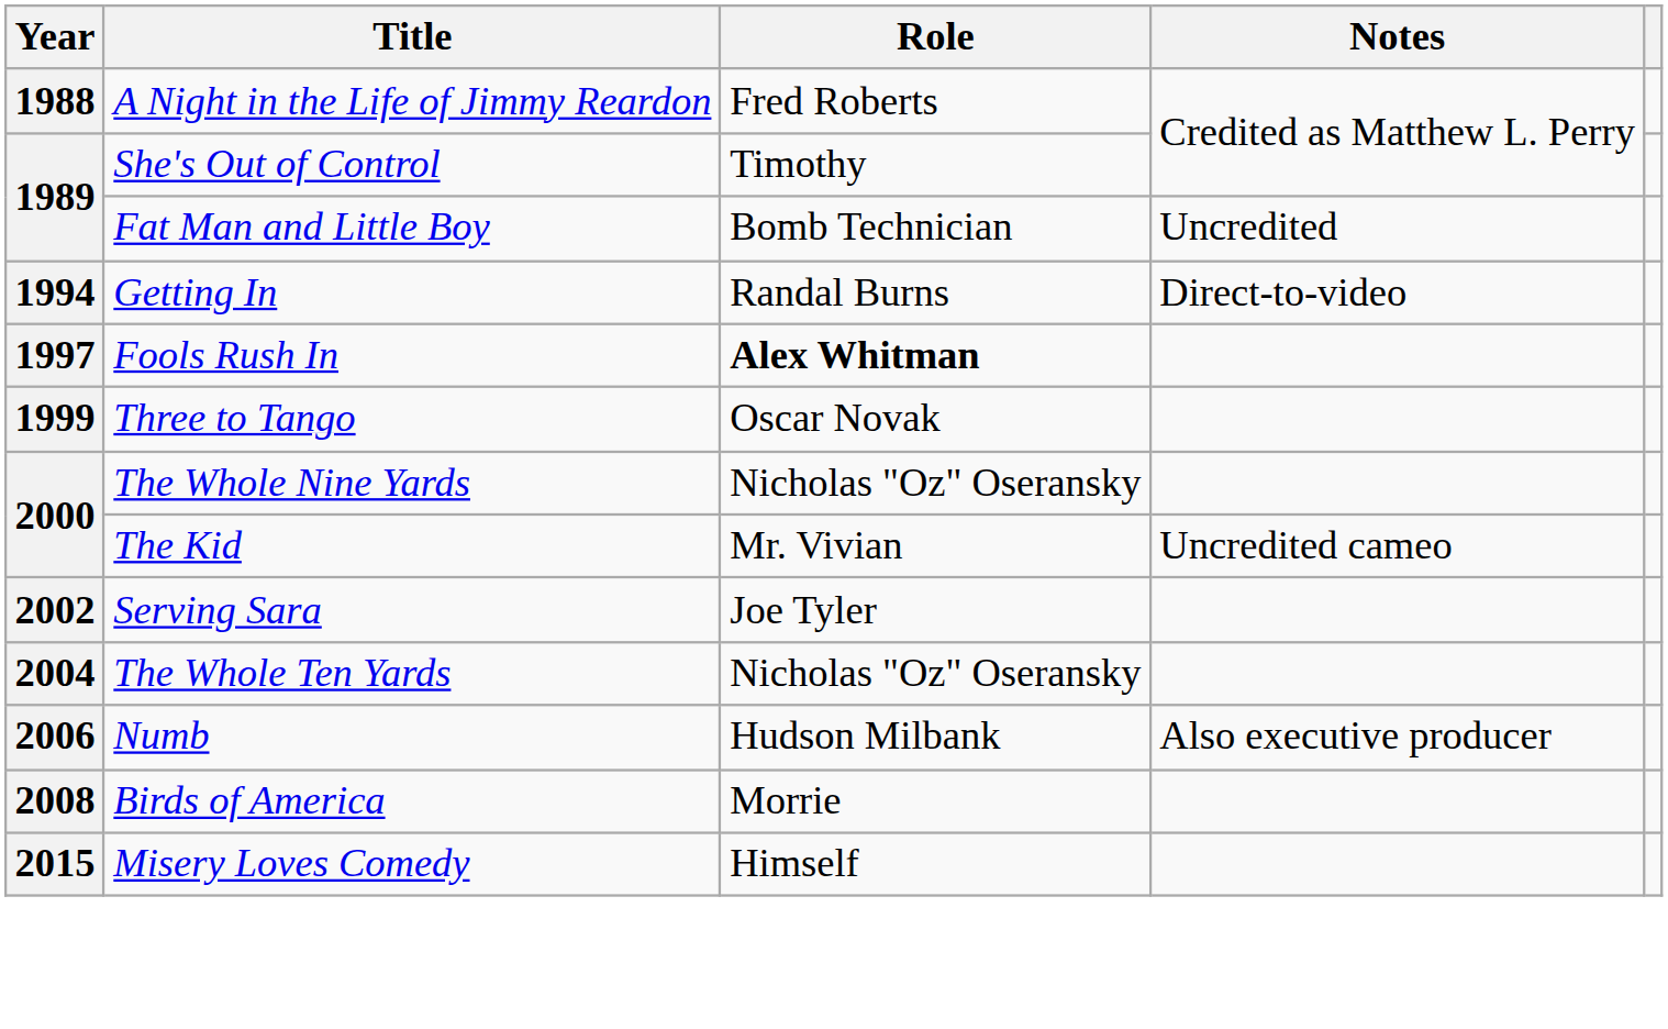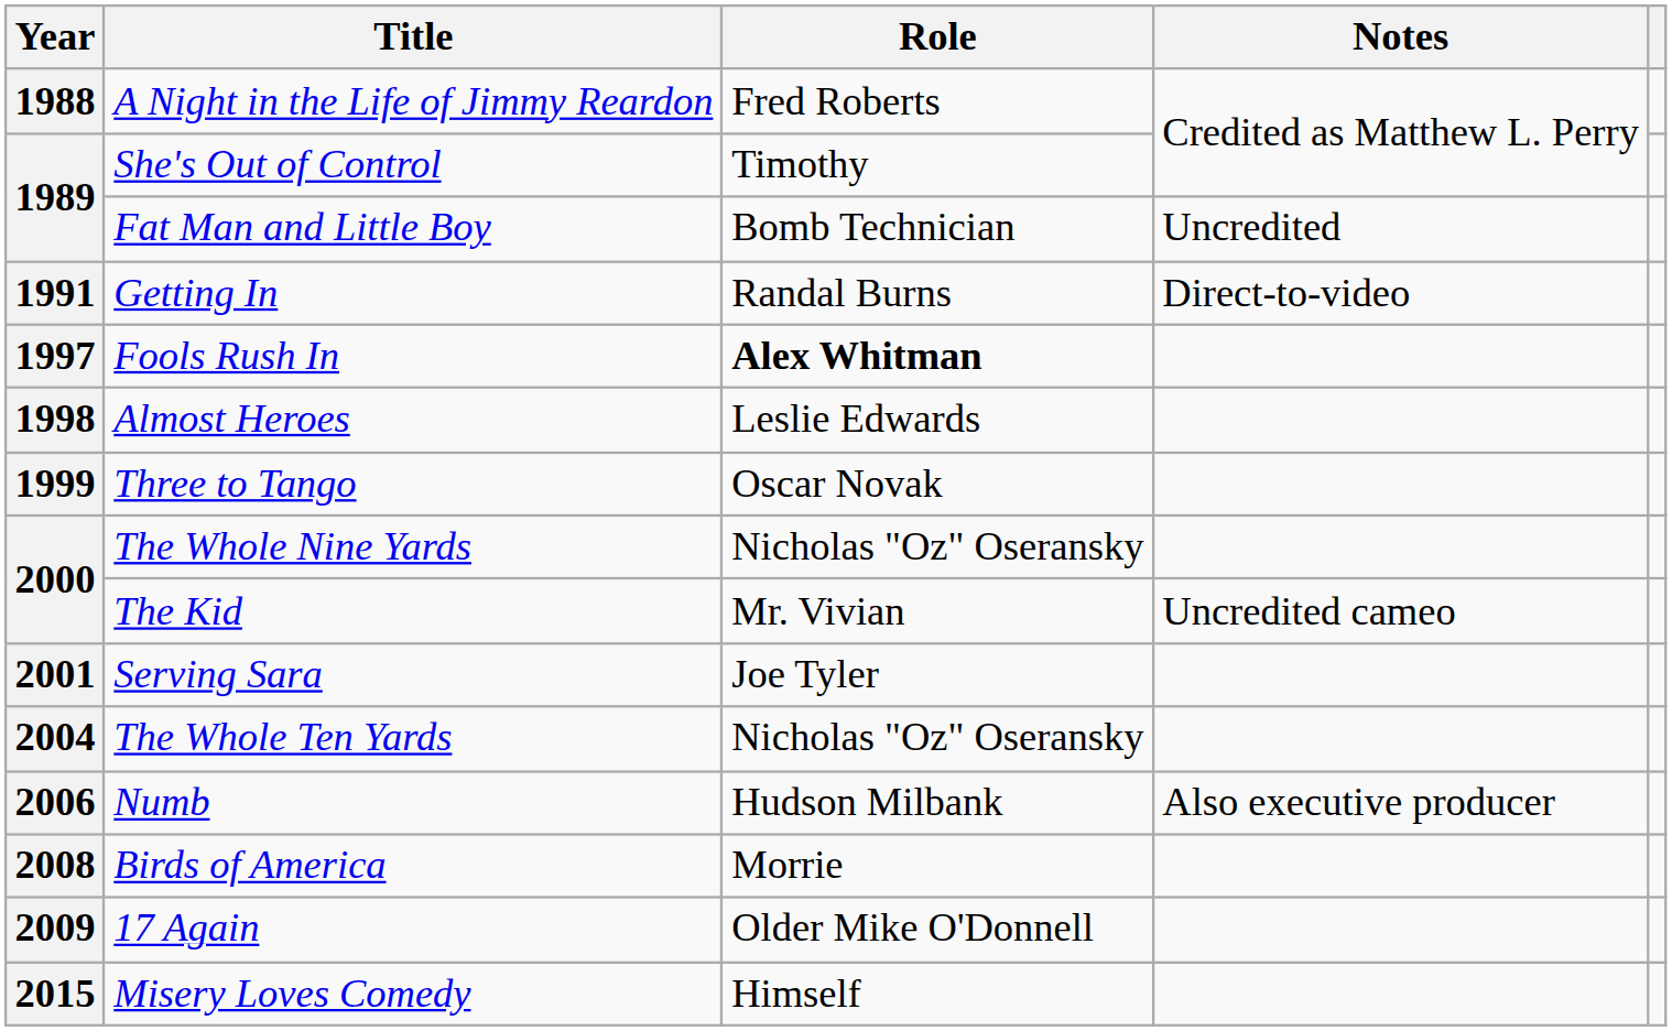Getting In | Year: 1994 -> 1991
+ row: 1998 | Almost Heroes | Leslie Edwards
Serving Sara | Year: 2002 -> 2001
+ row: 2009 | 17 Again | Older Mike O'Donnell
